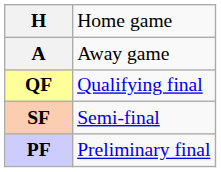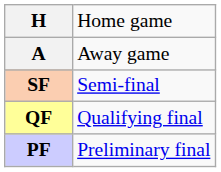rows swapped: QF <-> SF
